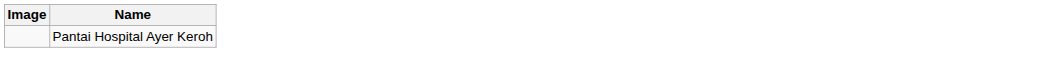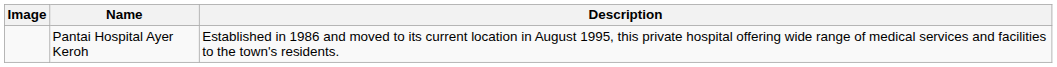+ column: Description | Established in 1986 and moved to its current location in August 1995, this private hospital offering wide range of medical services and facilities to the town's residents.
